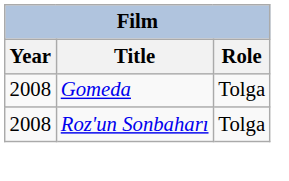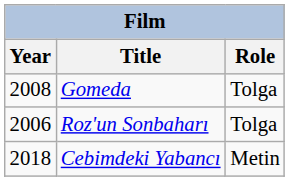Roz'un Sonbaharı | Year: 2008 -> 2006
+ row: 2018 | Cebimdeki Yabancı | Metin
